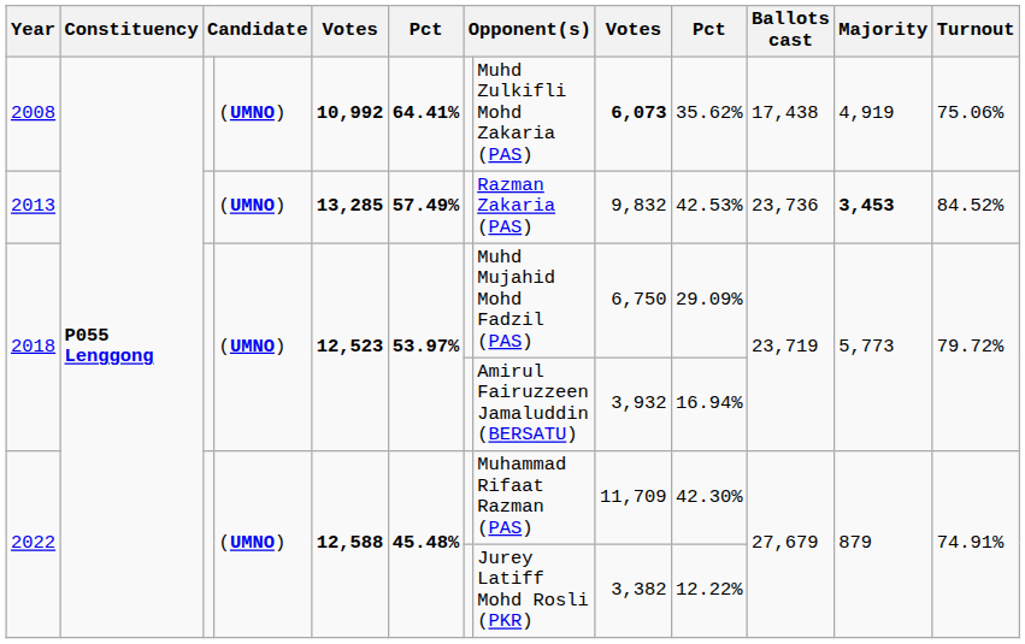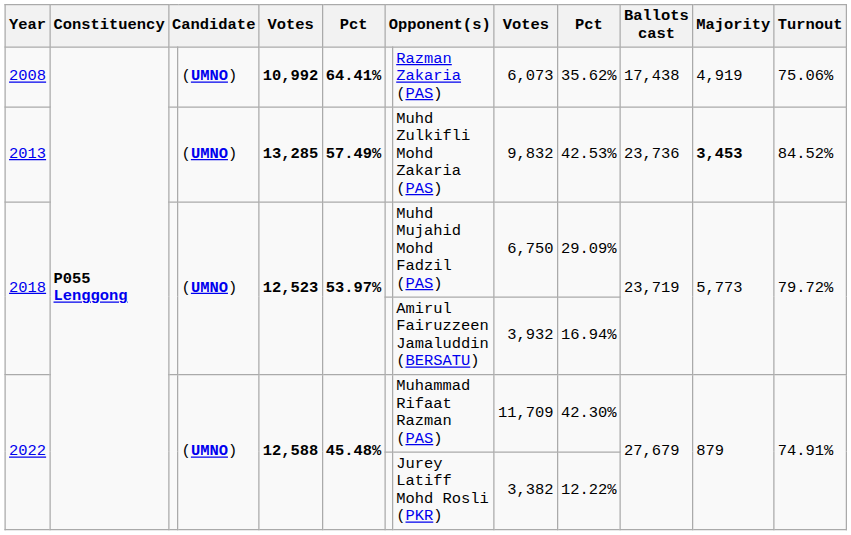2008 | column 8: Muhd Zulkifli Mohd Zakaria (PAS) -> Razman Zakaria (PAS)
2008 | column 9: bold -> normal
2013 | column 8: Razman Zakaria (PAS) -> Muhd Zulkifli Mohd Zakaria (PAS)
